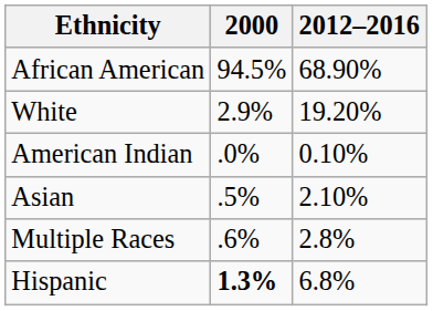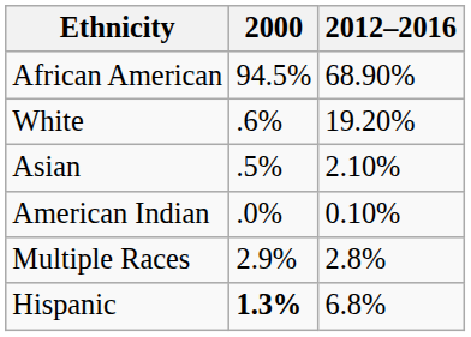White | 2000: 2.9% -> .6%
rows swapped: Asian <-> American Indian
Multiple Races | 2000: .6% -> 2.9%
